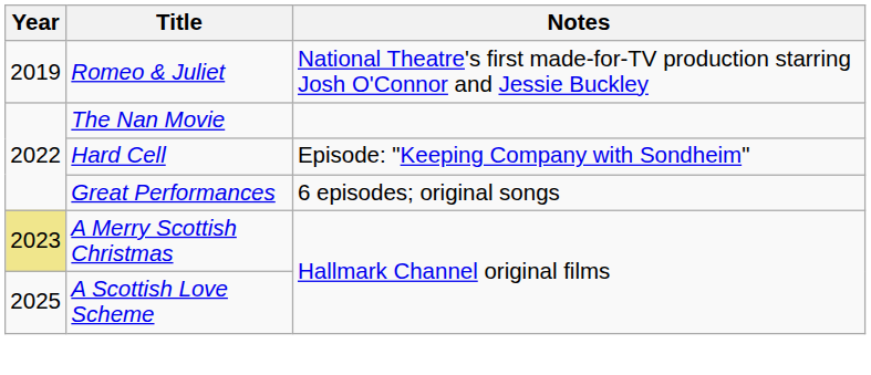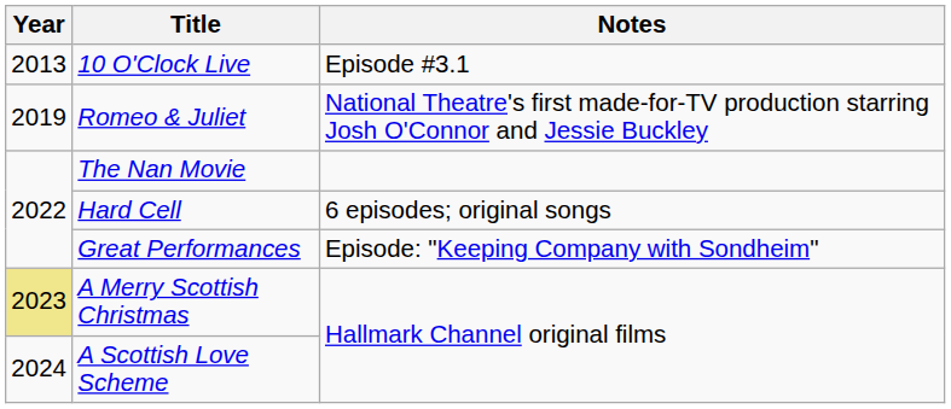+ row: 2013 | 10 O'Clock Live | Episode #3.1
Hard Cell | Notes: Episode: "Keeping Company with Sondheim" -> 6 episodes; original songs
Great Performances | Notes: 6 episodes; original songs -> Episode: "Keeping Company with Sondheim"
A Scottish Love Scheme | Year: 2025 -> 2024
